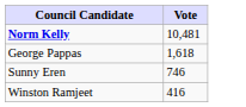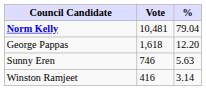+ column: % | 79.04 | 12.20 | 5.63 | 3.14
